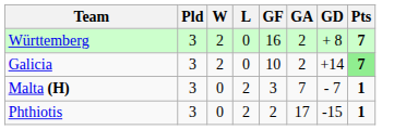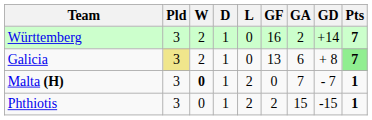+ column: D | 1 | 1 | 1 | 1
Württemberg | GD: + 8 -> +14
Galicia | Pld: no background -> khaki background
Galicia | GF: 10 -> 13
Galicia | GA: 2 -> 6
Galicia | GD: +14 -> + 8
Malta (H) | W: normal -> bold
Malta (H) | GF: 3 -> 0
Phthiotis | GA: 17 -> 15
